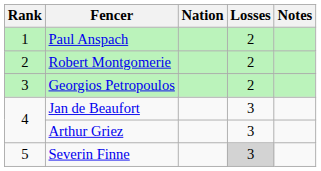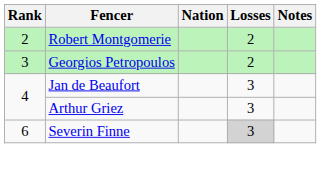- row: 1 | Paul Anspach | 2
Severin Finne | Rank: 5 -> 6
